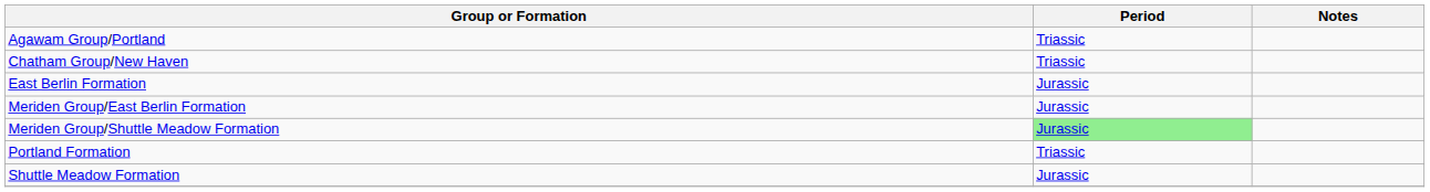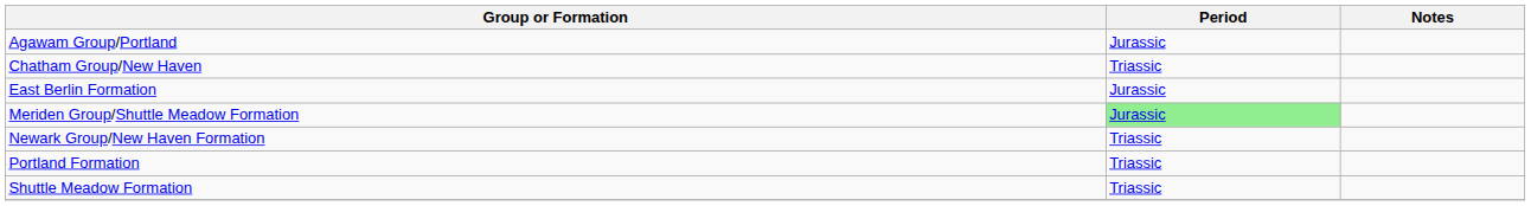Agawam Group/Portland | Period: Triassic -> Jurassic
- row: Meriden Group/East Berlin Formation | Jurassic
+ row: Newark Group/New Haven Formation | Triassic
Shuttle Meadow Formation | Period: Jurassic -> Triassic
